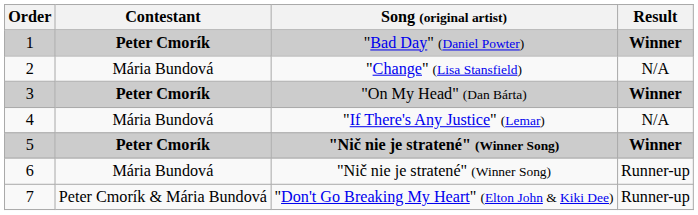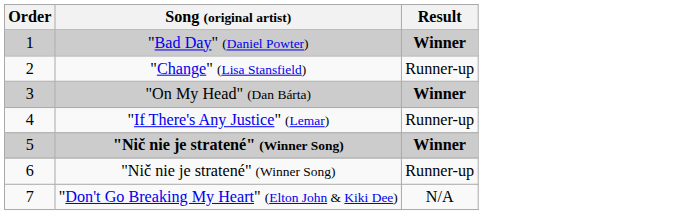- column: Contestant | Peter Cmorík | Mária Bundová | Peter Cmorík | Mária Bundová | Peter Cmorík | Mária Bundová | Peter Cmorík & Mária Bundová
2 | Result: N/A -> Runner-up
4 | Result: N/A -> Runner-up
7 | Result: Runner-up -> N/A
